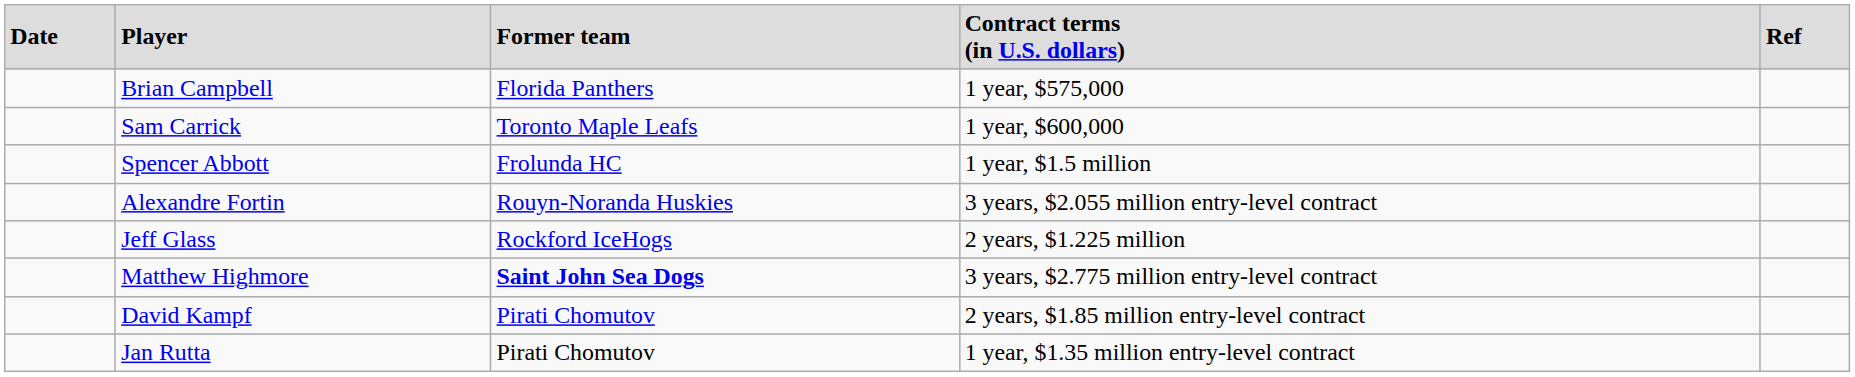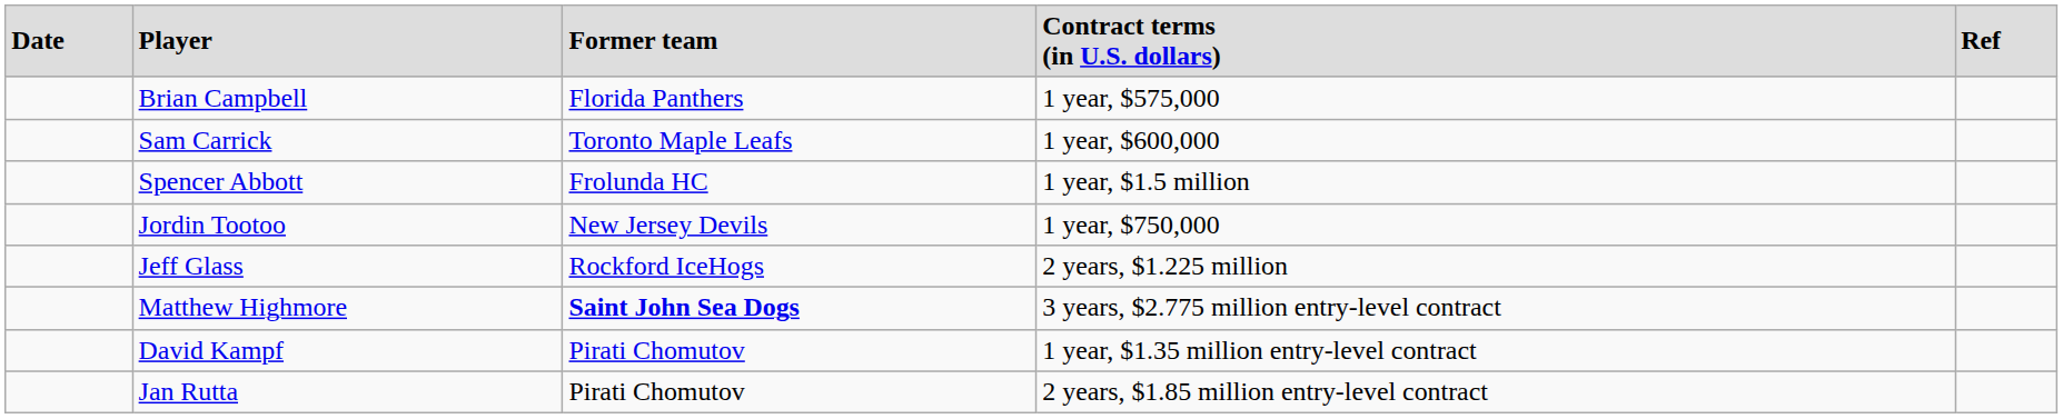+ row: Jordin Tootoo | New Jersey Devils | 1 year, $750,000
- row: Alexandre Fortin | Rouyn-Noranda Huskies | 3 years, $2.055 million entry-level contract
David Kampf | column 4: 2 years, $1.85 million entry-level contract -> 1 year, $1.35 million entry-level contract
Jan Rutta | column 4: 1 year, $1.35 million entry-level contract -> 2 years, $1.85 million entry-level contract
